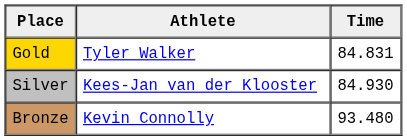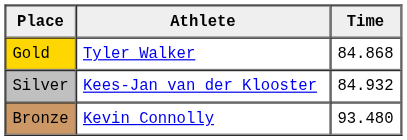Gold | Time: 84.831 -> 84.868
Silver | Time: 84.930 -> 84.932
